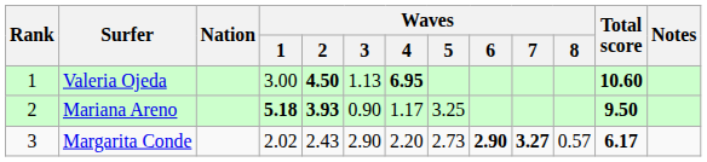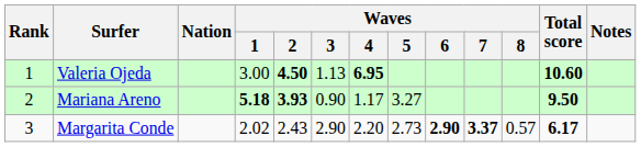Mariana Areno | Waves / 5: 3.25 -> 3.27
Margarita Conde | Waves / 7: 3.27 -> 3.37
